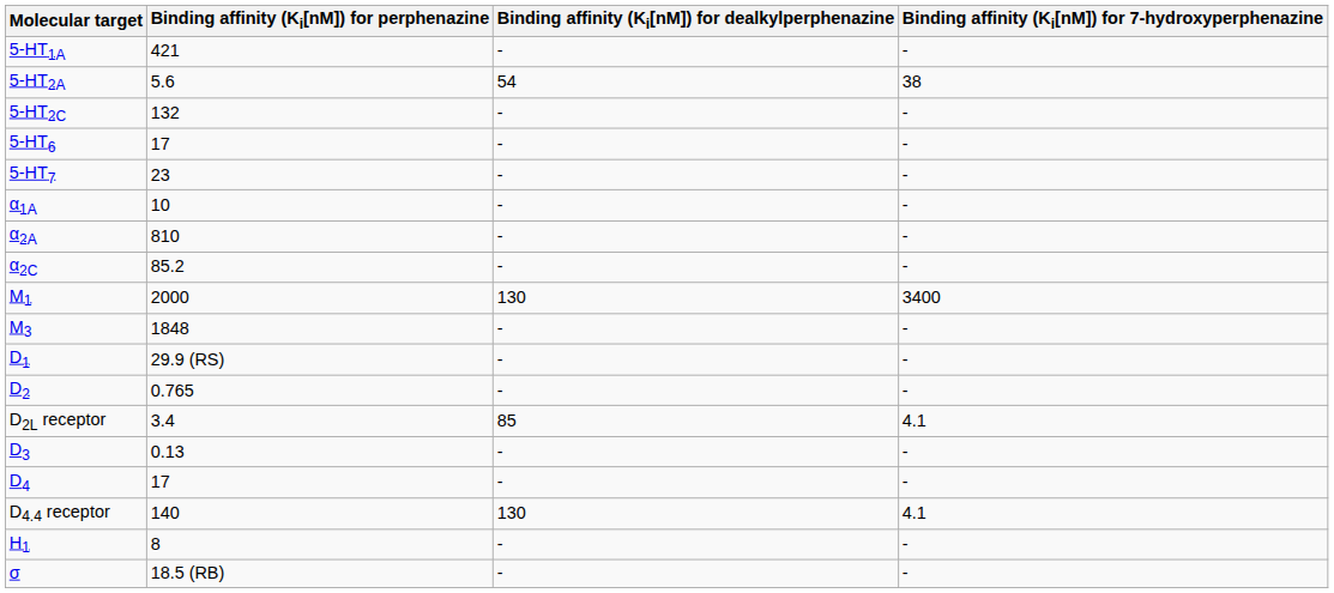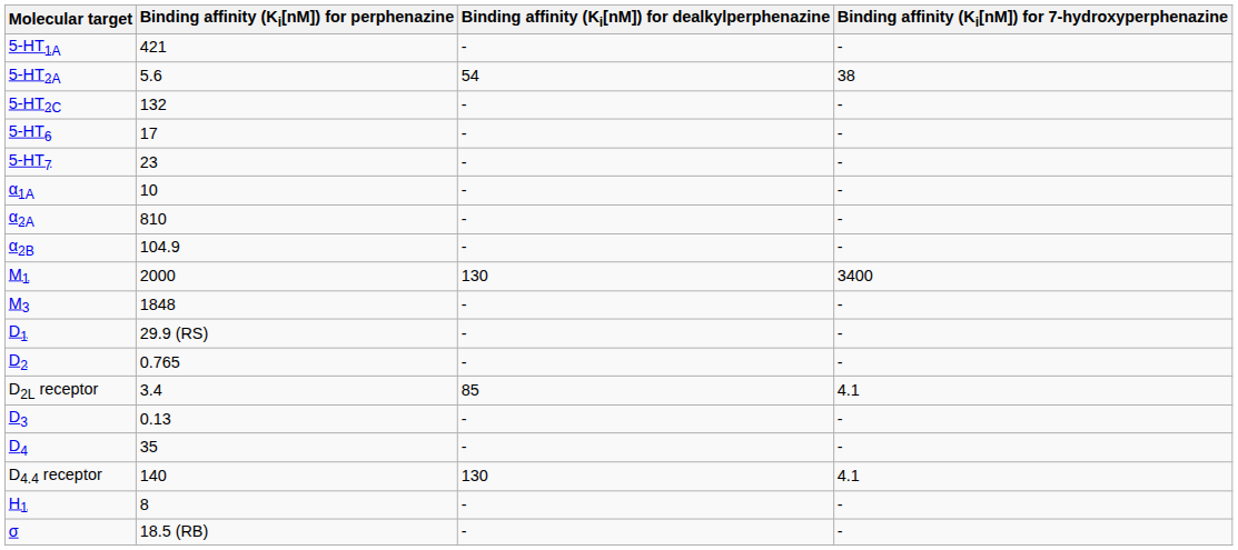+ row: α2B | 104.9 | - | -
- row: α2C | 85.2 | - | -
D4 | Binding affinity (Ki[nM]) for perphenazine: 17 -> 35
